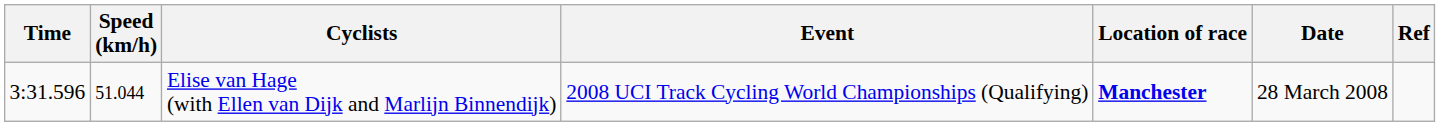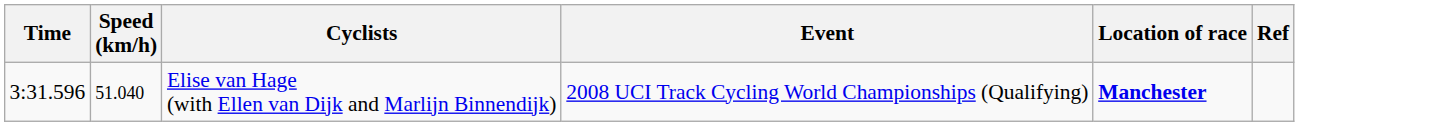- column: Date | 28 March 2008
Elise van Hage (with Ellen van Dijk and Marlijn Binnendijk) | Speed (km/h): 51.044 -> 51.040
